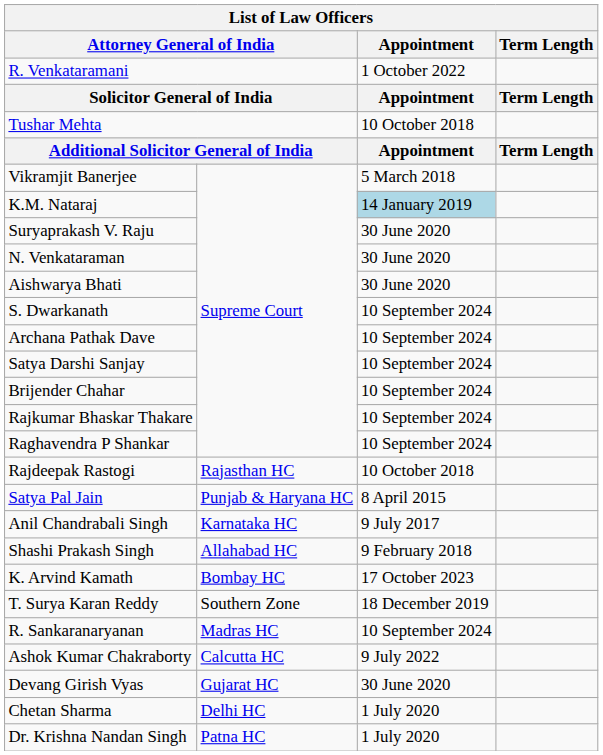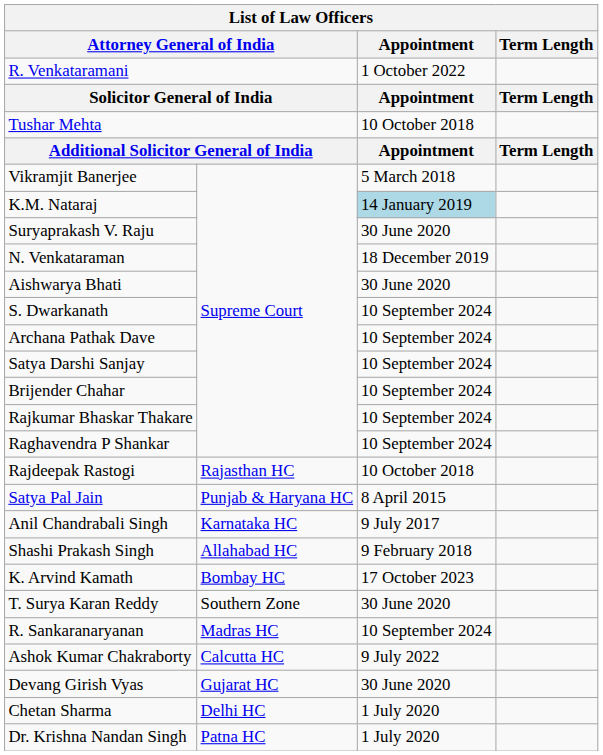N. Venkataraman | Appointment: 30 June 2020 -> 18 December 2019
T. Surya Karan Reddy | Appointment: 18 December 2019 -> 30 June 2020
